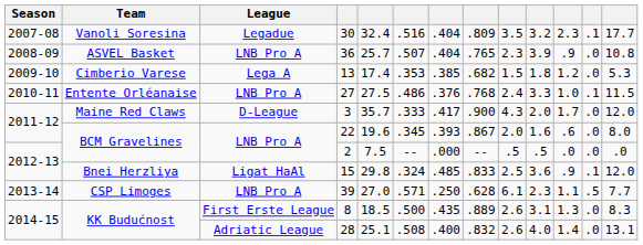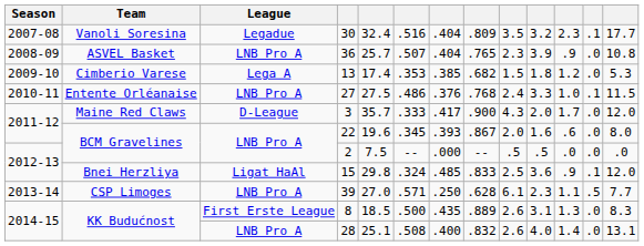28 | League: Adriatic League -> LNB Pro A
